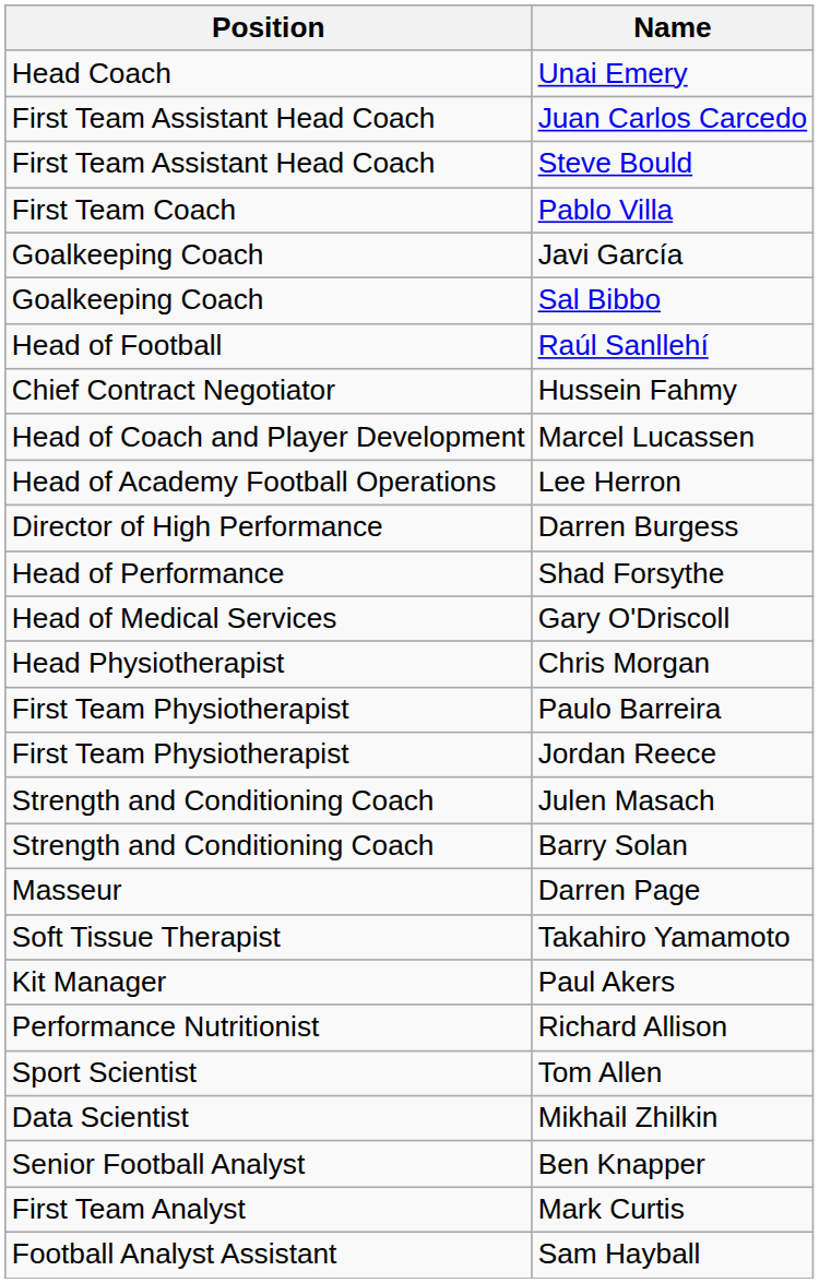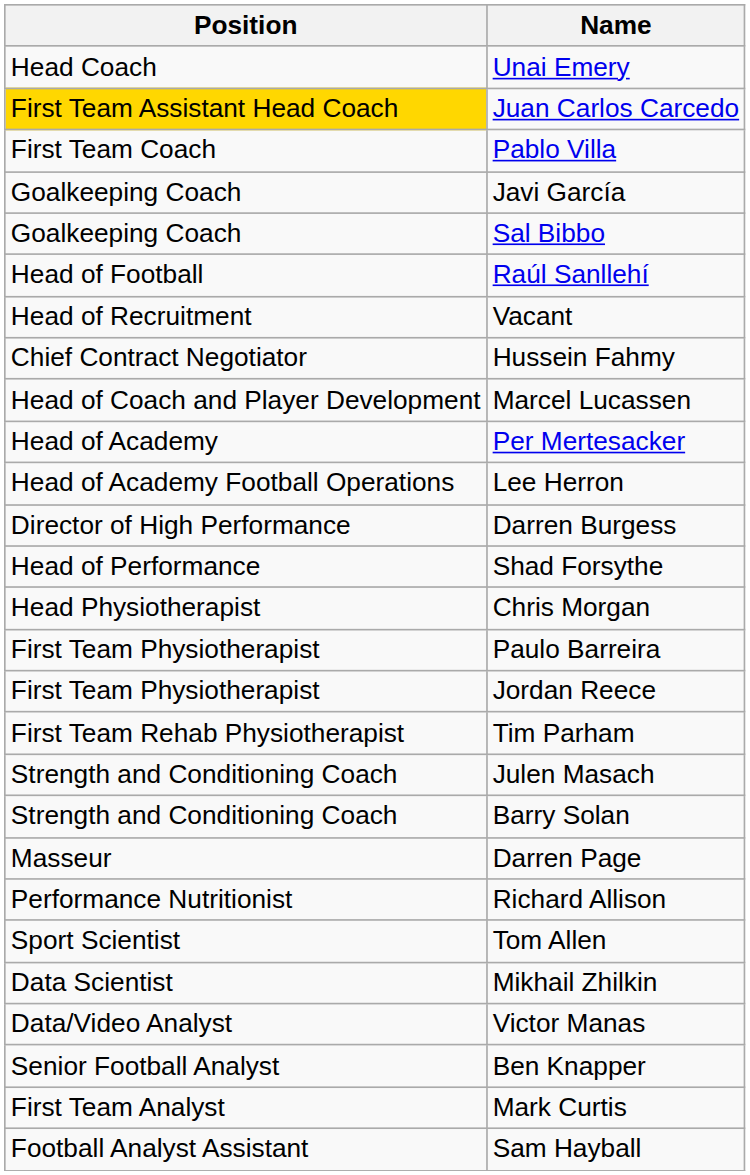Juan Carlos Carcedo | Position: no background -> gold background
- row: First Team Assistant Head Coach | Steve Bould
+ row: Head of Recruitment | Vacant
+ row: Head of Academy | Per Mertesacker
- row: Head of Medical Services | Gary O'Driscoll
+ row: First Team Rehab Physiotherapist | Tim Parham
- row: Soft Tissue Therapist | Takahiro Yamamoto
- row: Kit Manager | Paul Akers
+ row: Data/Video Analyst | Victor Manas
